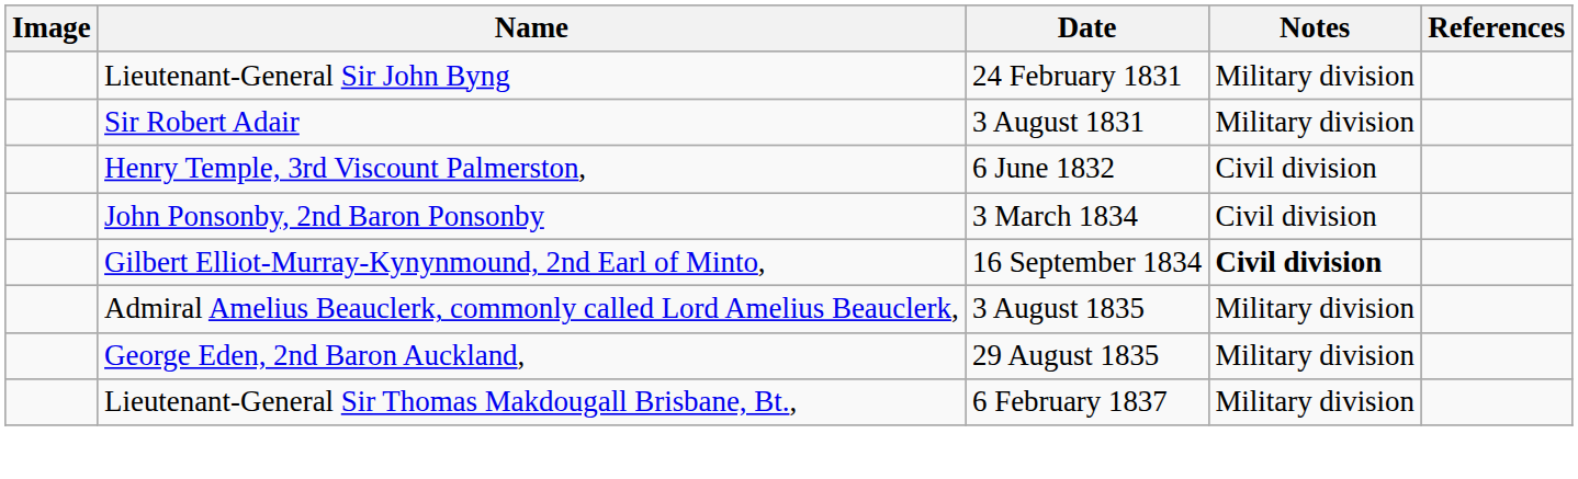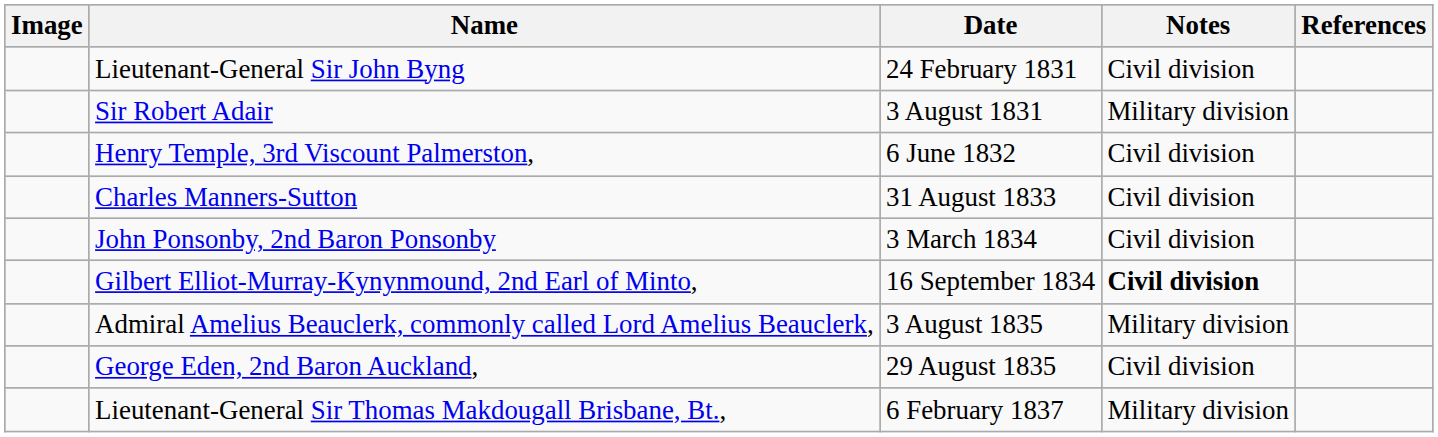Lieutenant-General Sir John Byng | Notes: Military division -> Civil division
+ row: Charles Manners-Sutton | 31 August 1833 | Civil division
George Eden, 2nd Baron Auckland, | Notes: Military division -> Civil division
